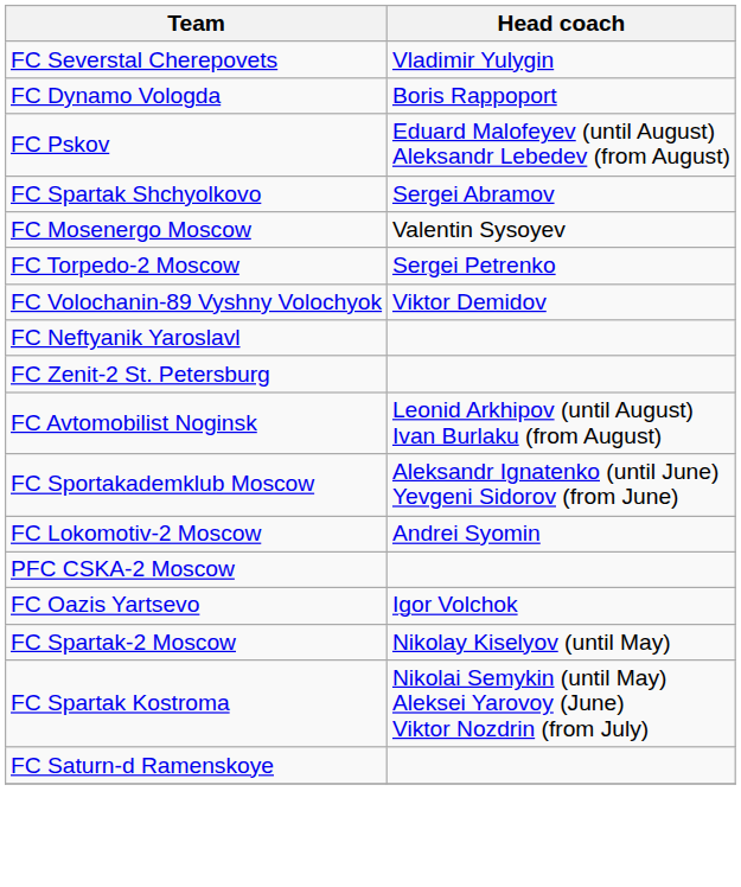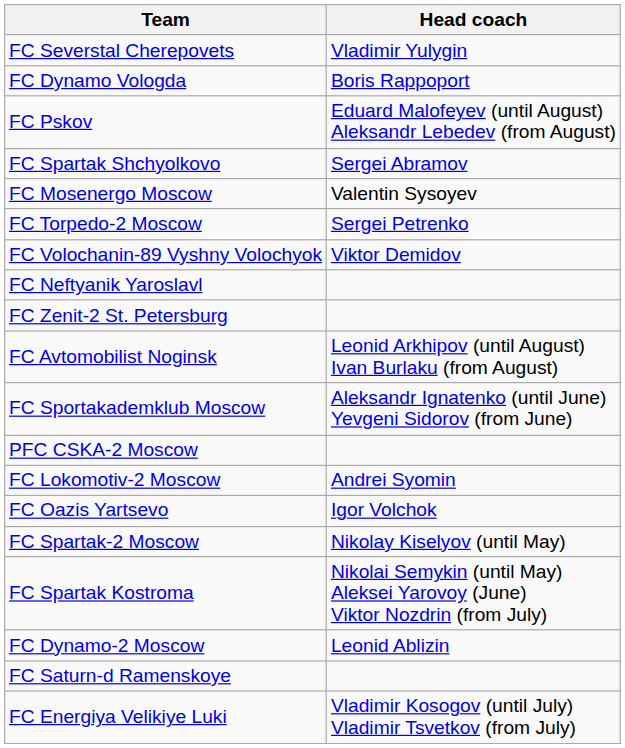rows swapped: FC Lokomotiv-2 Moscow <-> PFC CSKA-2 Moscow
+ row: FC Dynamo-2 Moscow | Leonid Ablizin
+ row: FC Energiya Velikiye Luki | Vladimir Kosogov (until July) Vladimir Tsvetkov (from July)
